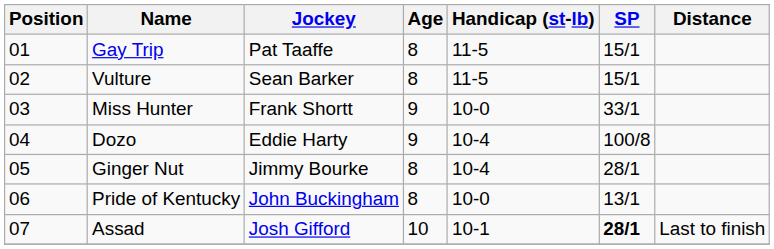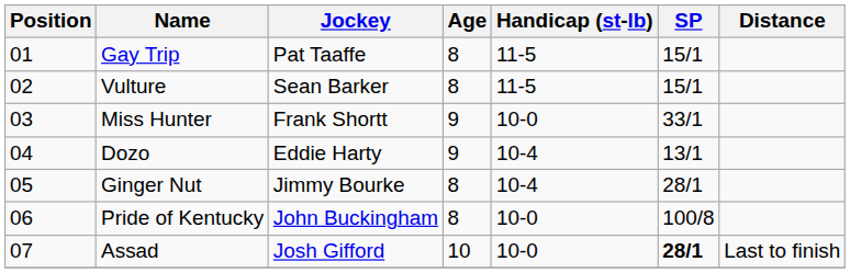Dozo | SP: 100/8 -> 13/1
Pride of Kentucky | SP: 13/1 -> 100/8
Assad | Handicap (st-lb): 10-1 -> 10-0
